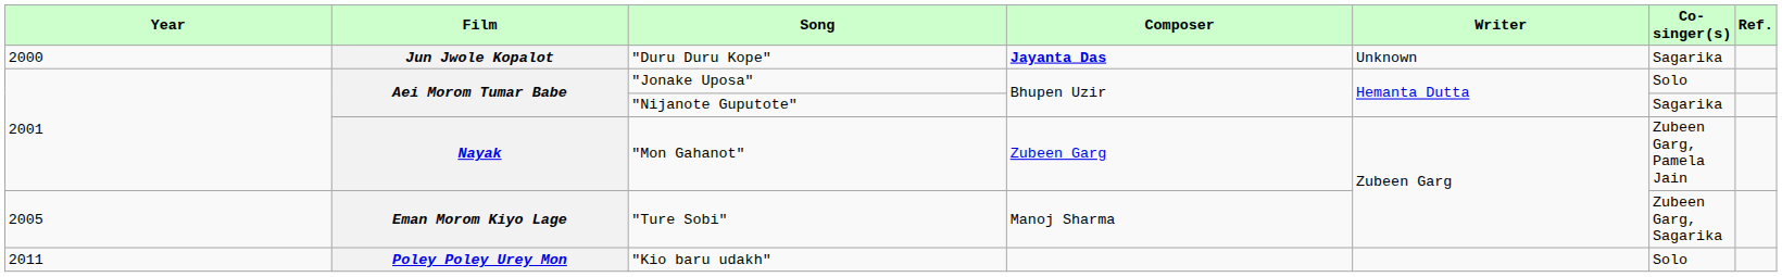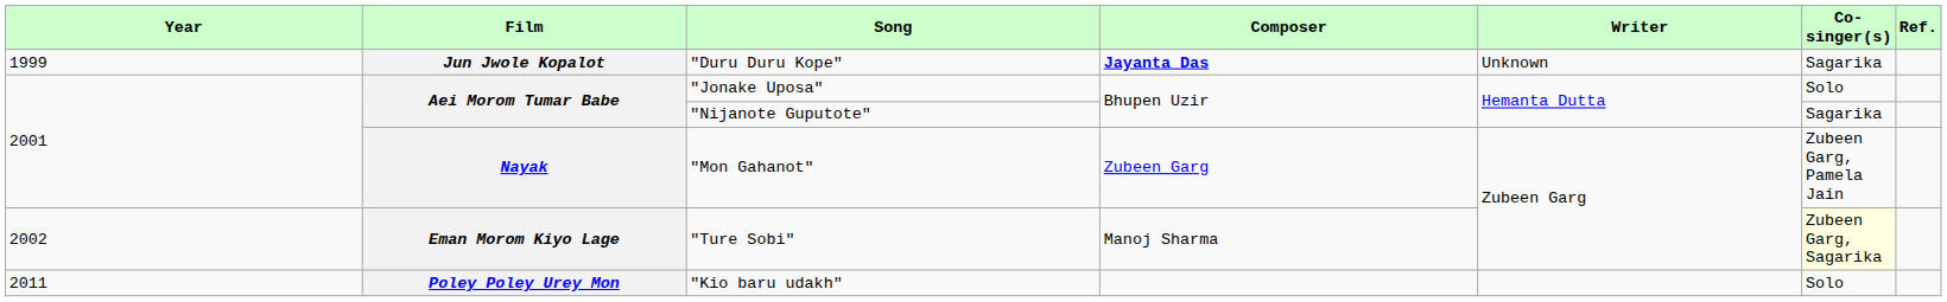"Duru Duru Kope" | Year: 2000 -> 1999
"Ture Sobi" | Year: 2005 -> 2002
"Ture Sobi" | Co-singer(s): no background -> lightyellow background
